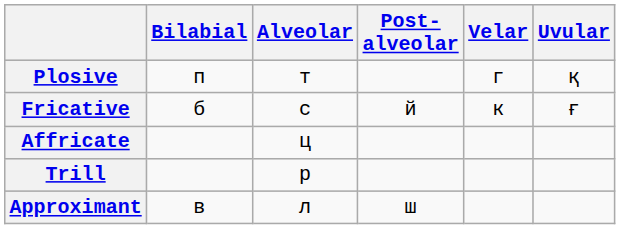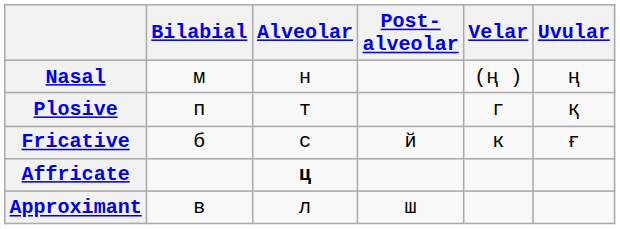+ row: Nasal | м | н | (ң ) | ң
Affricate | Alveolar: normal -> bold
- row: Trill | р
